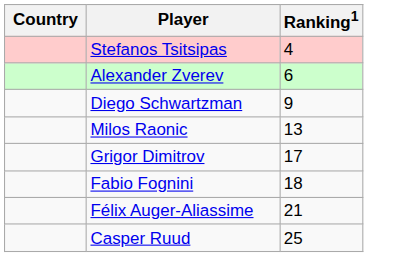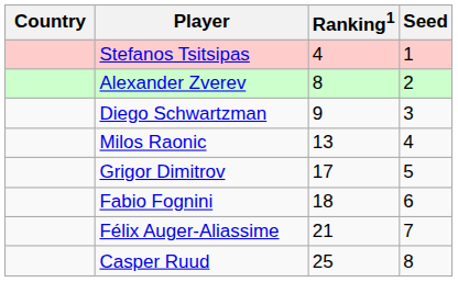+ column: Seed | 1 | 2 | 3 | 4 | 5 | 6 | 7 | 8
Alexander Zverev | Ranking1: 6 -> 8
